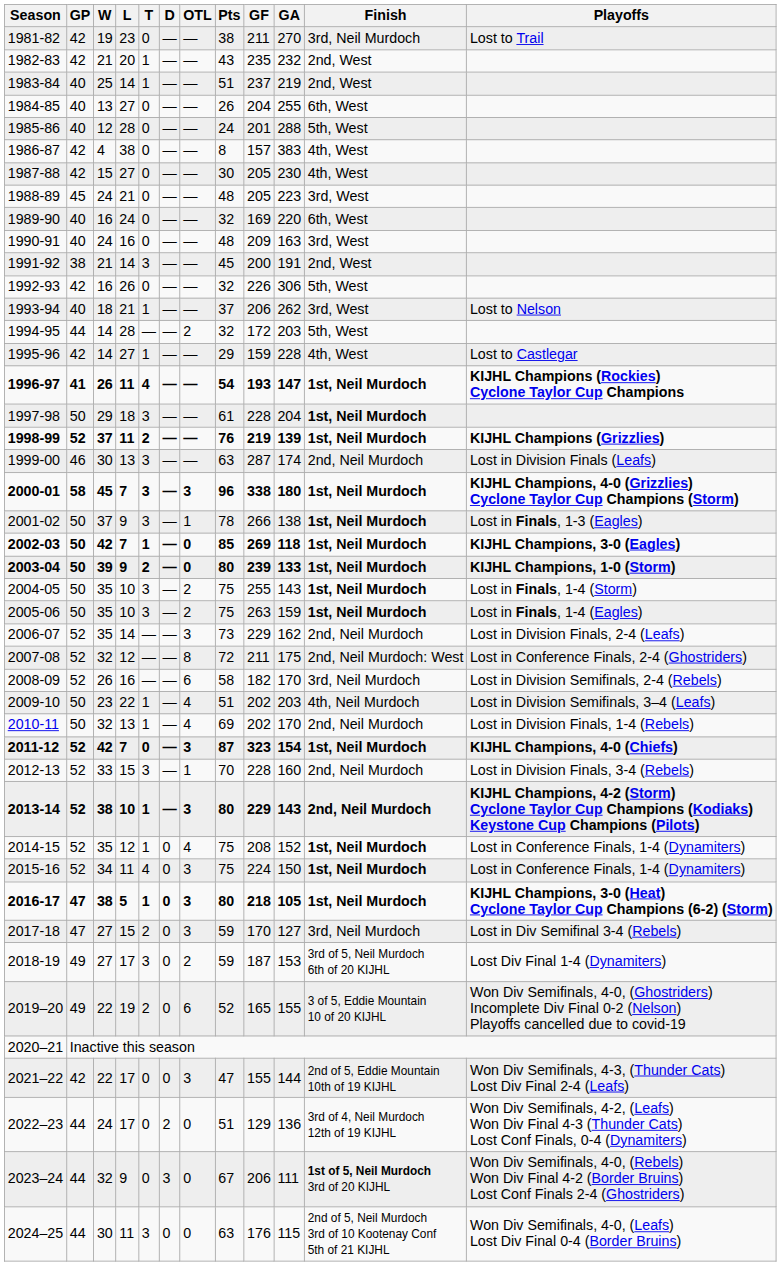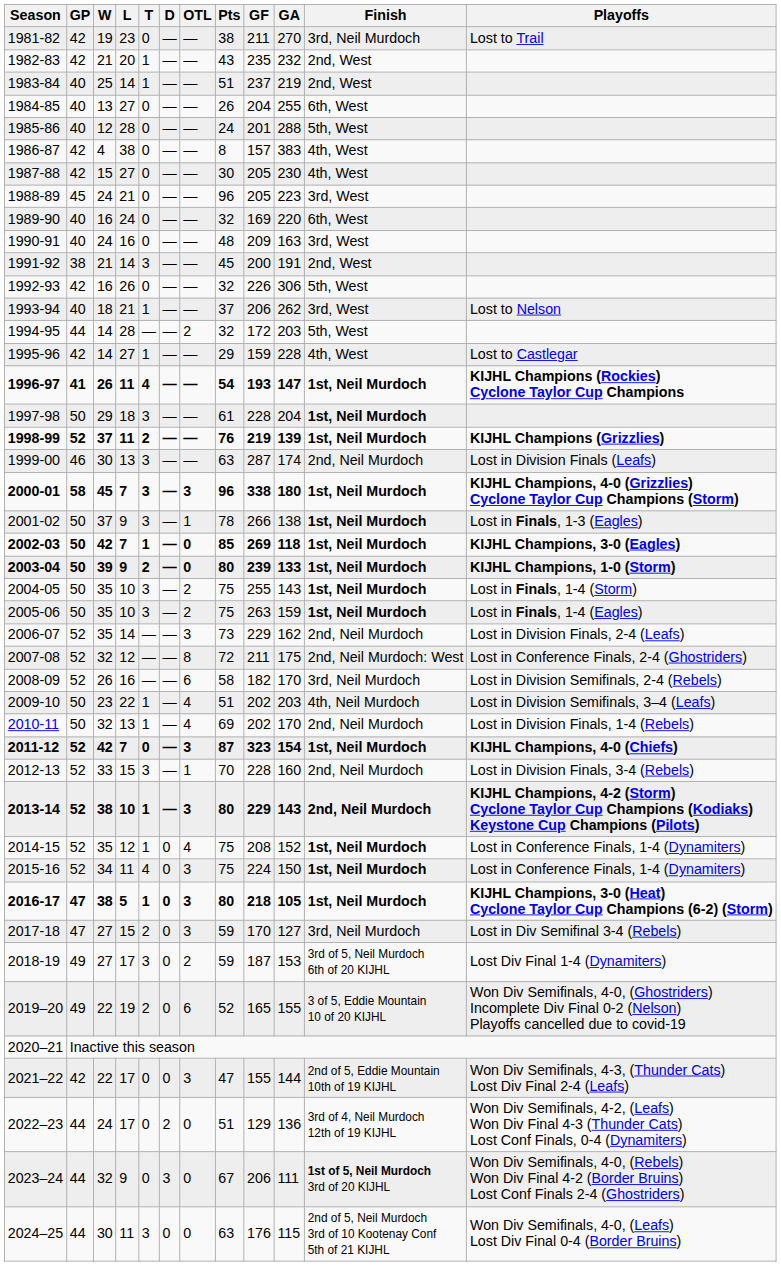1988-89 | Pts: 48 -> 96
